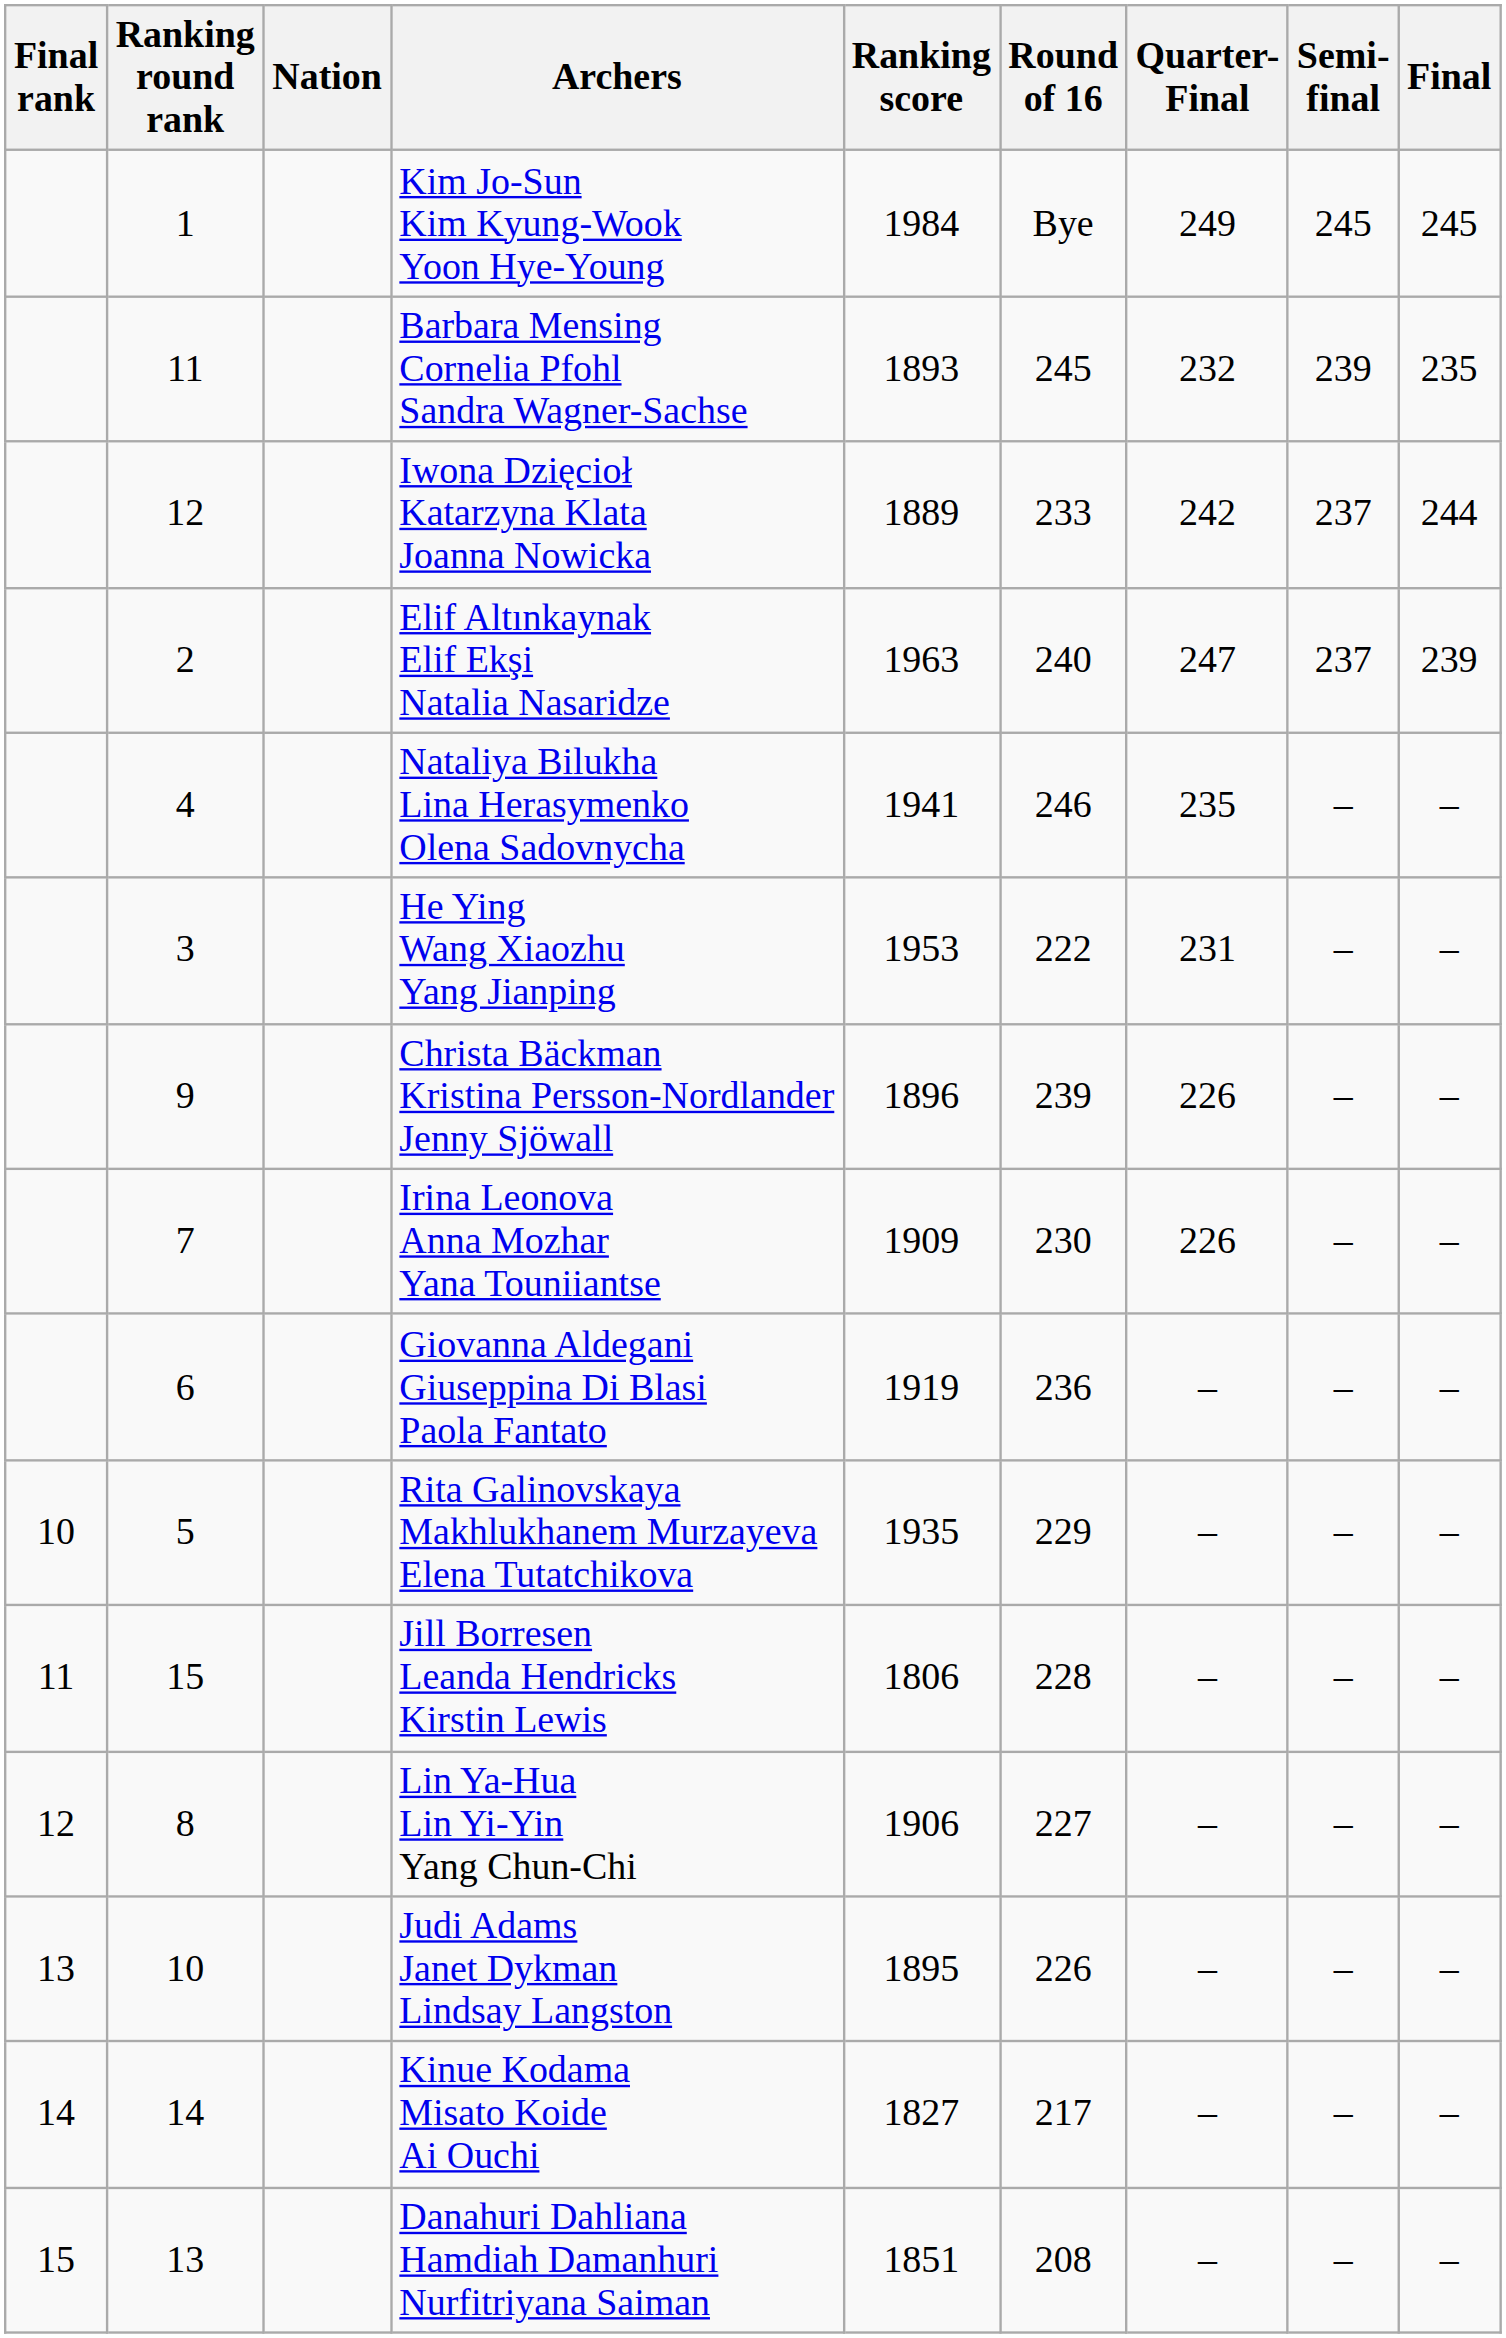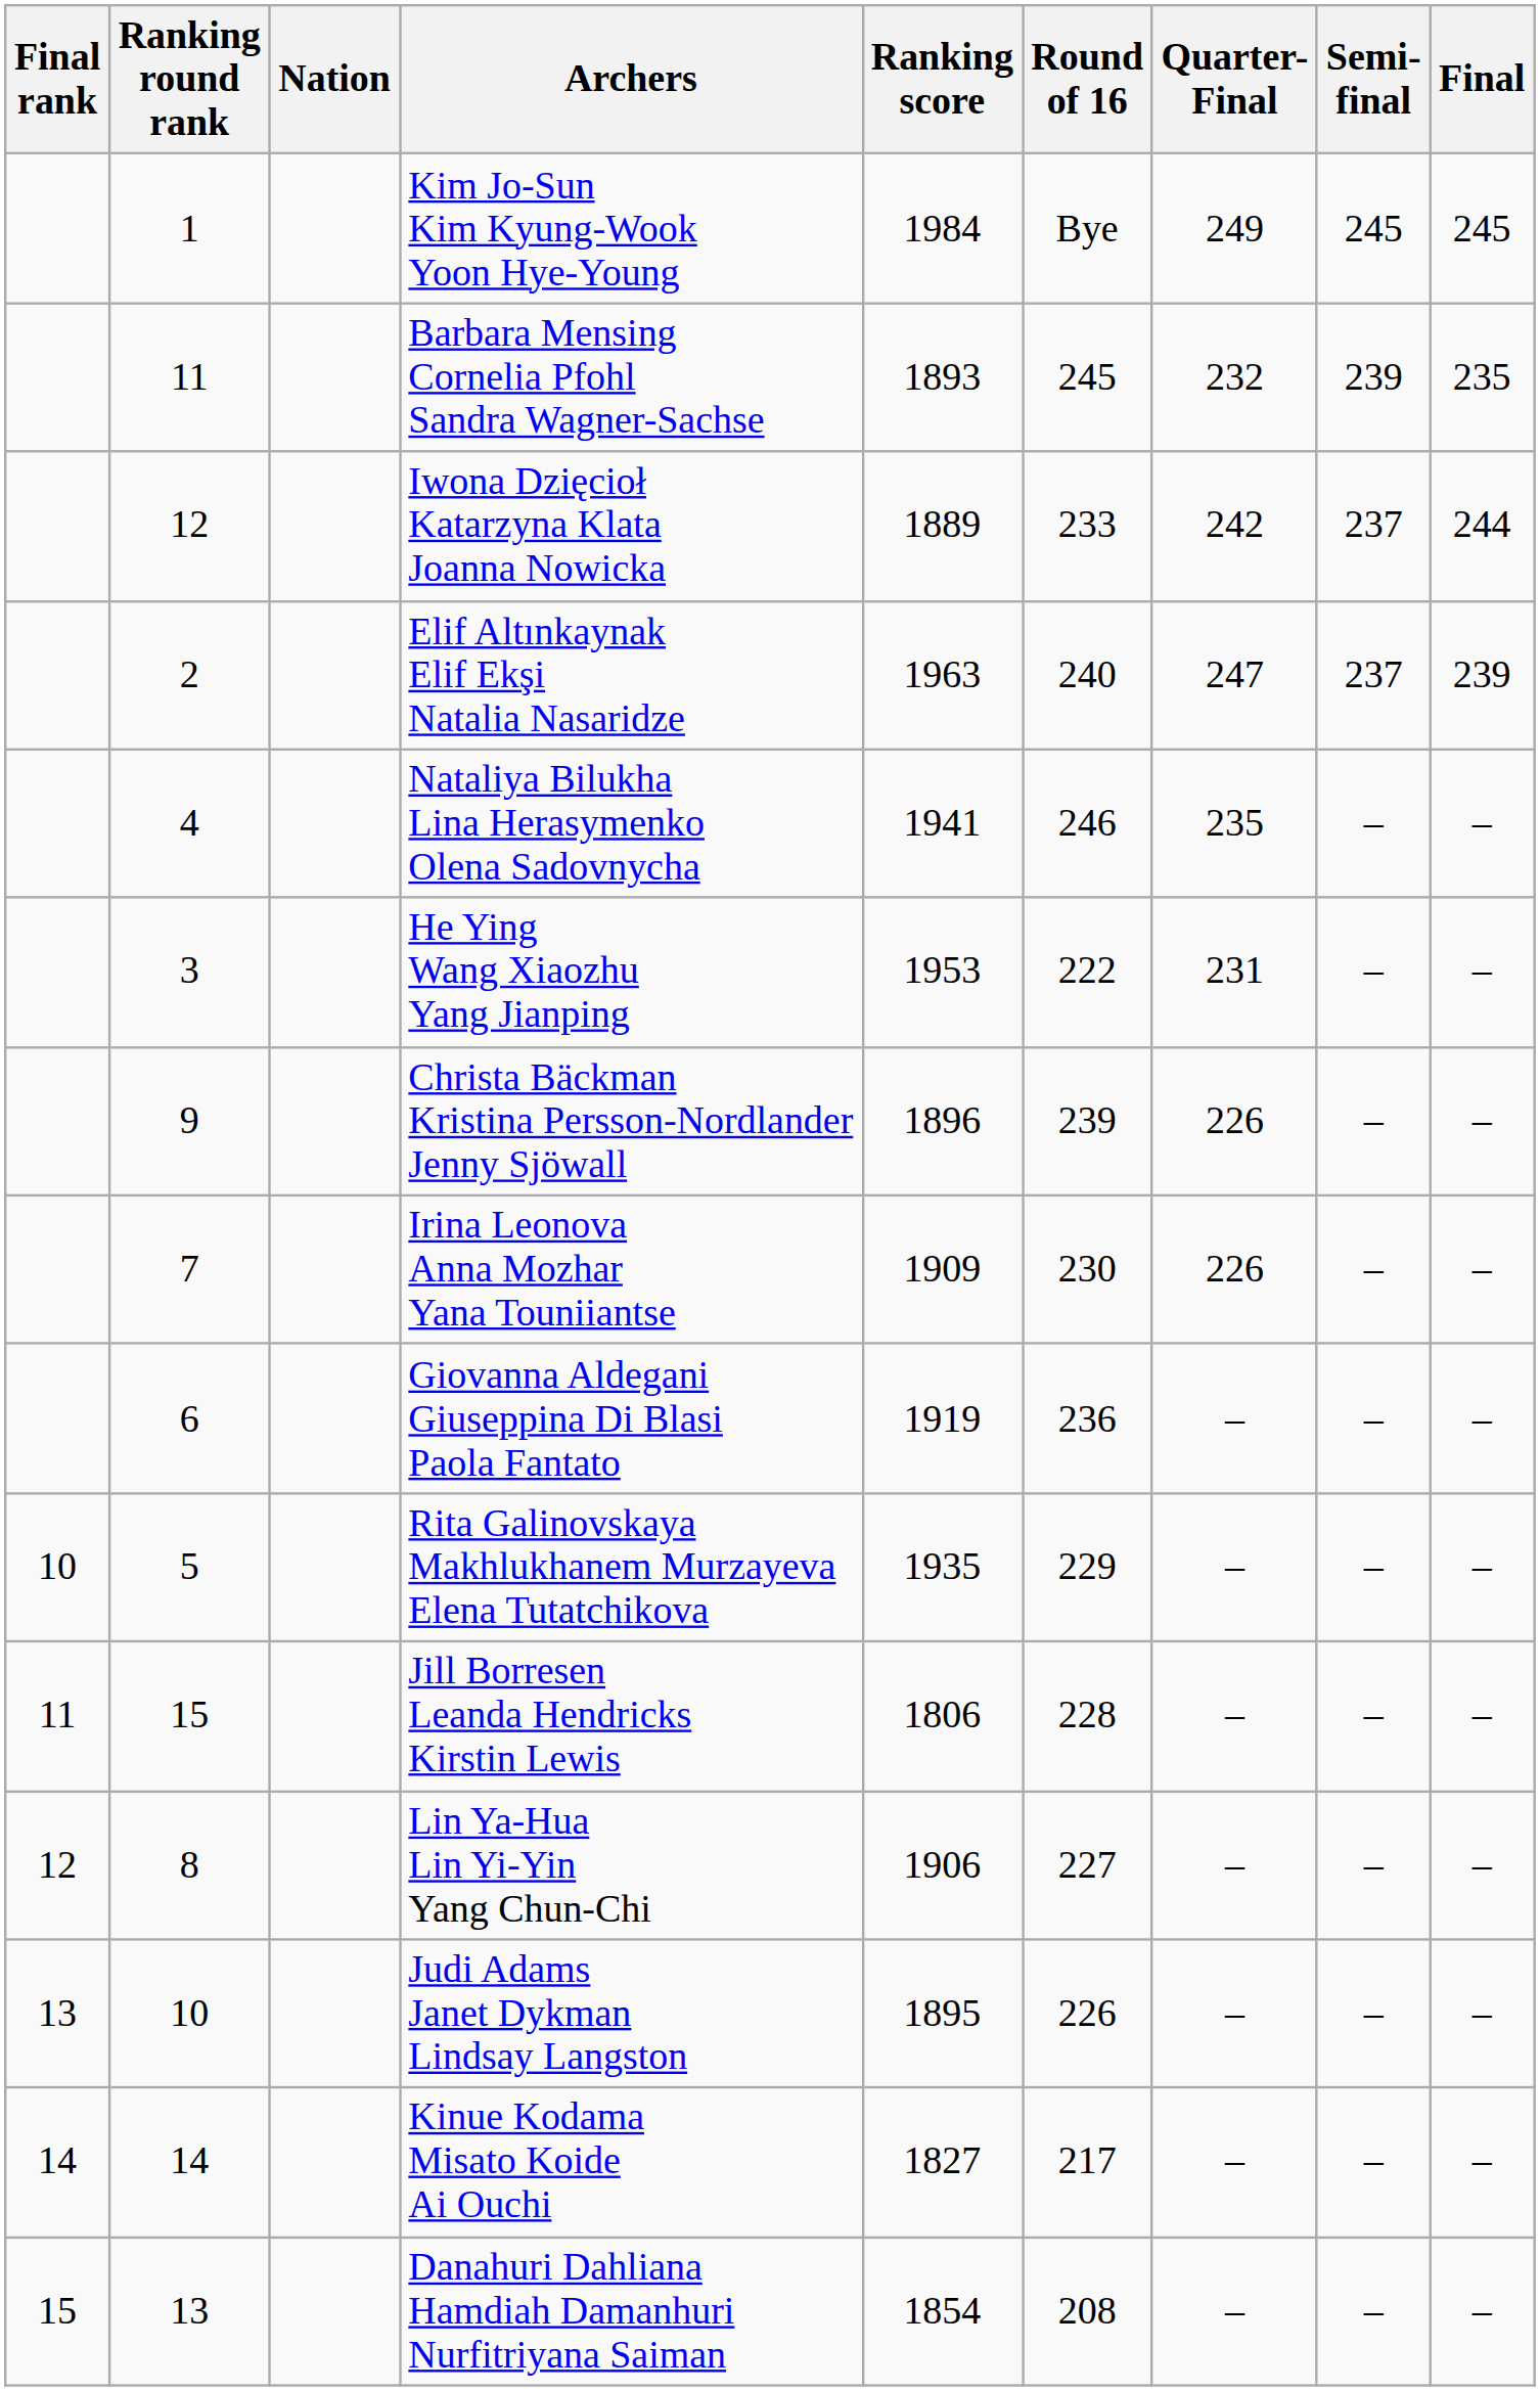Danahuri Dahliana Hamdiah Damanhuri Nurfitriyana Saiman | Ranking score: 1851 -> 1854
